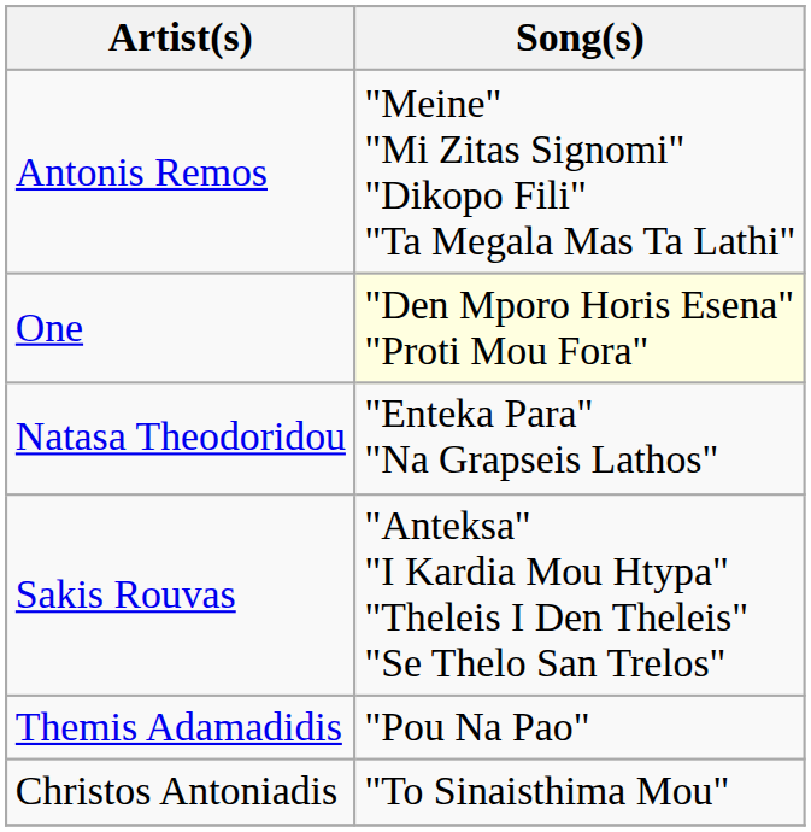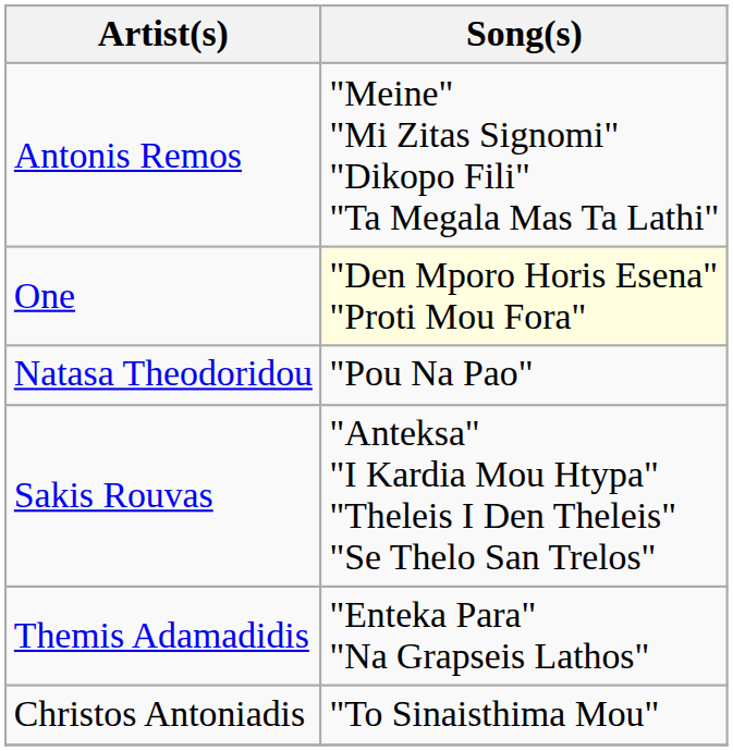Natasa Theodoridou | Song(s): "Enteka Para" "Na Grapseis Lathos" -> "Pou Na Pao"
Themis Adamadidis | Song(s): "Pou Na Pao" -> "Enteka Para" "Na Grapseis Lathos"
